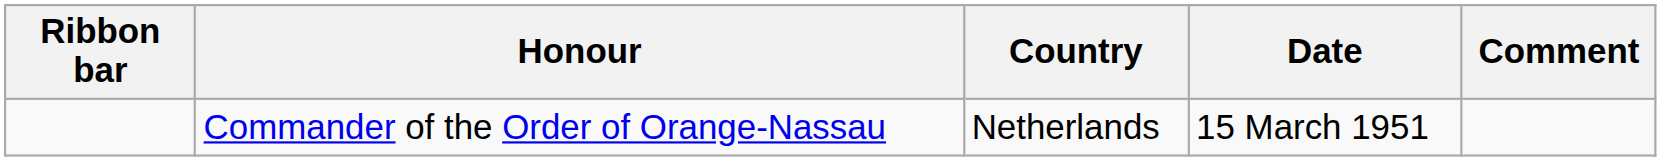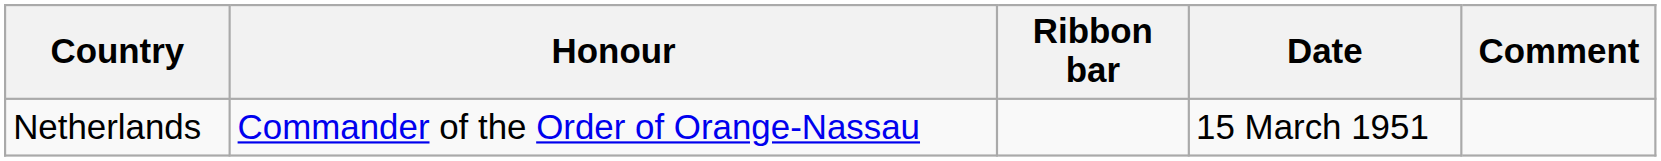columns swapped: Ribbon bar <-> Country
